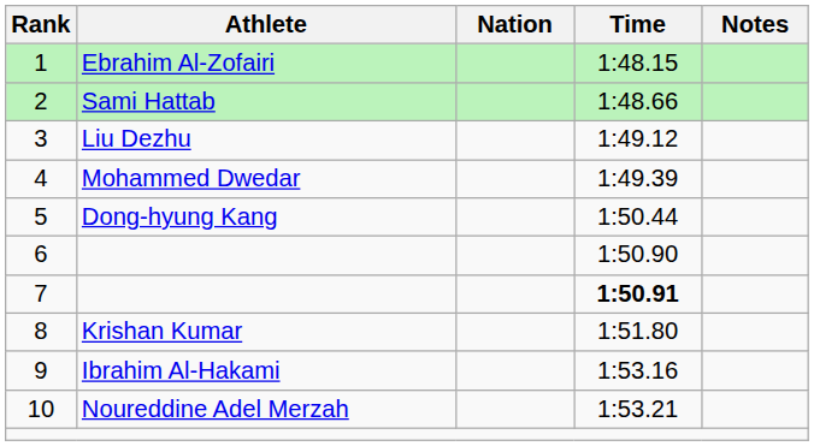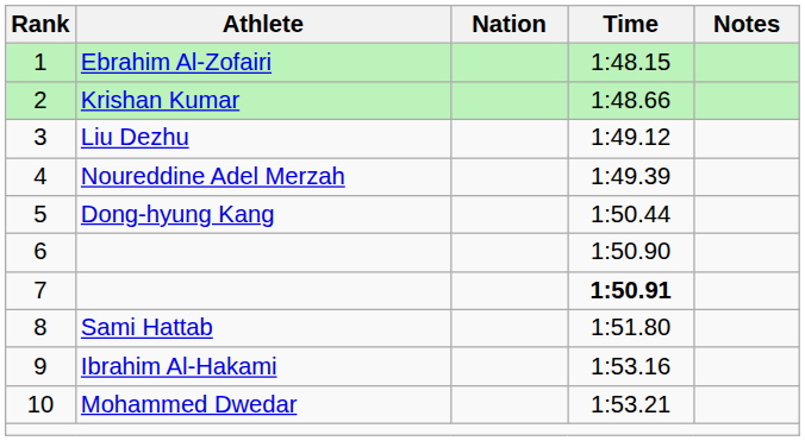2 | Athlete: Sami Hattab -> Krishan Kumar
4 | Athlete: Mohammed Dwedar -> Noureddine Adel Merzah
8 | Athlete: Krishan Kumar -> Sami Hattab
10 | Athlete: Noureddine Adel Merzah -> Mohammed Dwedar
